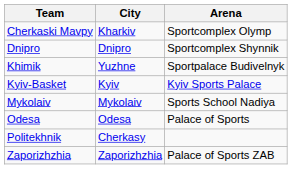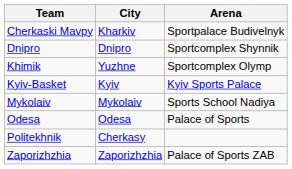Cherkaski Mavpy | Arena: Sportcomplex Olymp -> Sportpalace Budivelnyk
Khimik | Arena: Sportpalace Budivelnyk -> Sportcomplex Olymp
